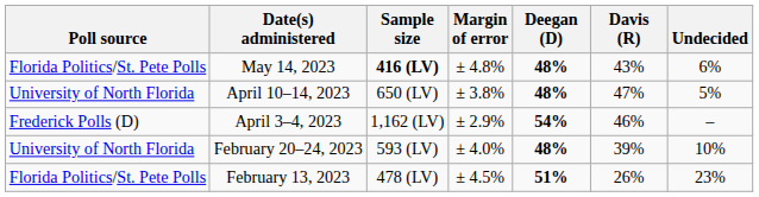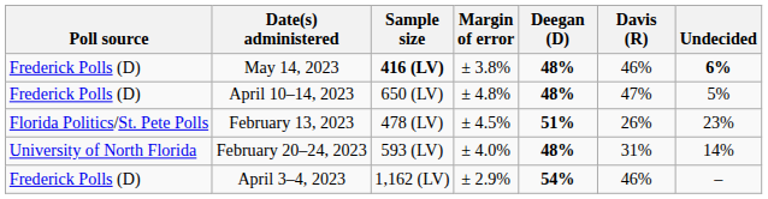May 14, 2023 | Poll source: Florida Politics/St. Pete Polls -> Frederick Polls (D)
May 14, 2023 | Margin of error: ± 4.8% -> ± 3.8%
May 14, 2023 | Davis (R): 43% -> 46%
May 14, 2023 | Undecided: normal -> bold
April 10–14, 2023 | Poll source: University of North Florida -> Frederick Polls (D)
April 10–14, 2023 | Margin of error: ± 3.8% -> ± 4.8%
rows swapped: April 3–4, 2023 <-> February 13, 2023
February 20–24, 2023 | Davis (R): 39% -> 31%
February 20–24, 2023 | Undecided: 10% -> 14%
